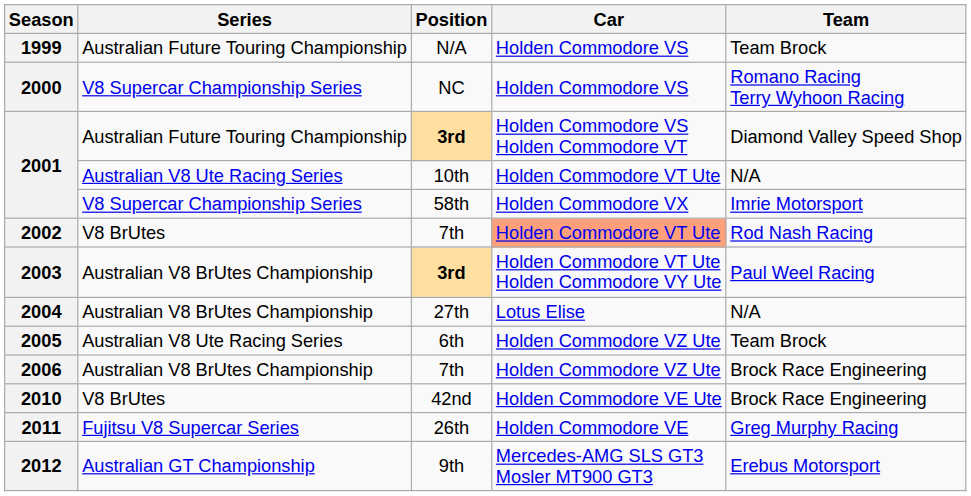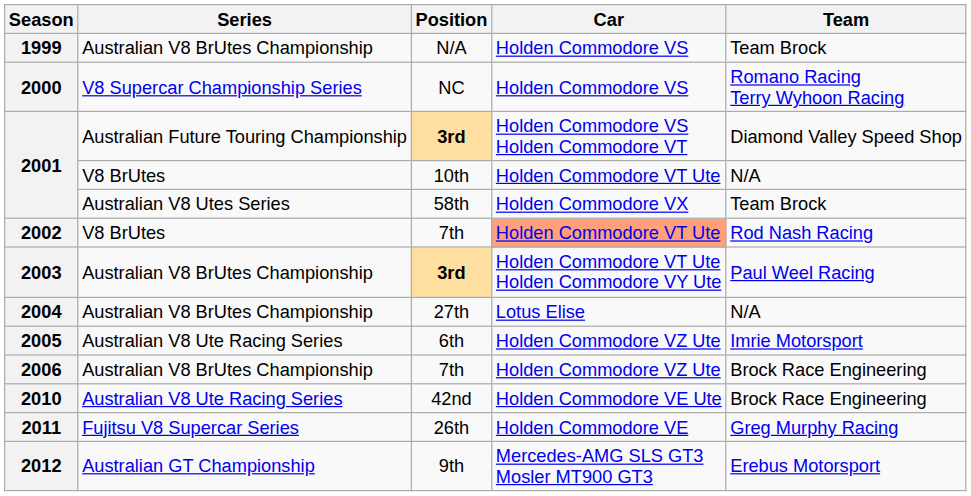1999 | Series: Australian Future Touring Championship -> Australian V8 BrUtes Championship
2001 / 10th | Series: Australian V8 Ute Racing Series -> V8 BrUtes
2001 / 58th | Series: V8 Supercar Championship Series -> Australian V8 Utes Series
2001 / 58th | Team: Imrie Motorsport -> Team Brock
2005 | Team: Team Brock -> Imrie Motorsport
2010 | Series: V8 BrUtes -> Australian V8 Ute Racing Series
